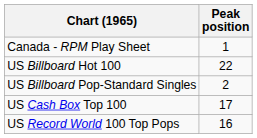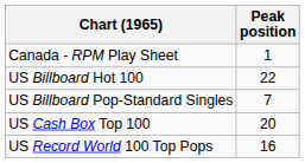US Billboard Pop-Standard Singles | Peak position: 2 -> 7
US Cash Box Top 100 | Peak position: 17 -> 20
